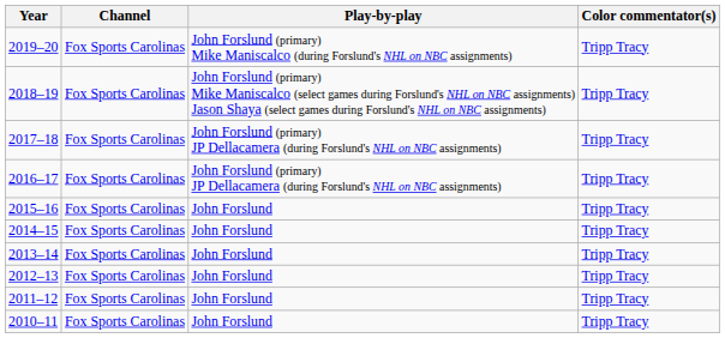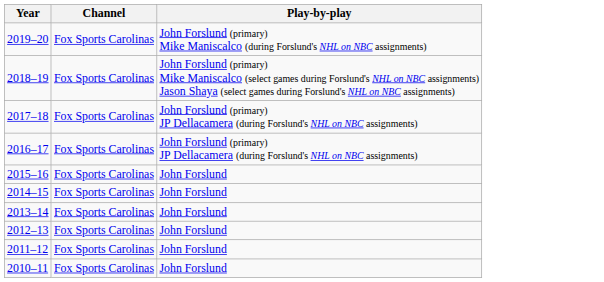- column: Color commentator(s) | Tripp Tracy | Tripp Tracy | Tripp Tracy | Tripp Tracy | Tripp Tracy | Tripp Tracy | Tripp Tracy | Tripp Tracy | Tripp Tracy | Tripp Tracy
